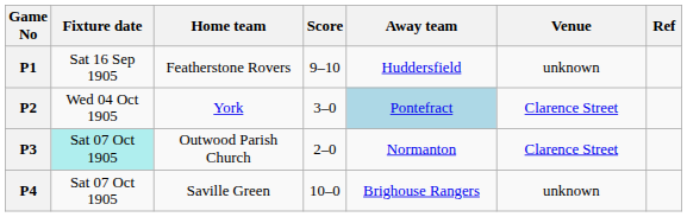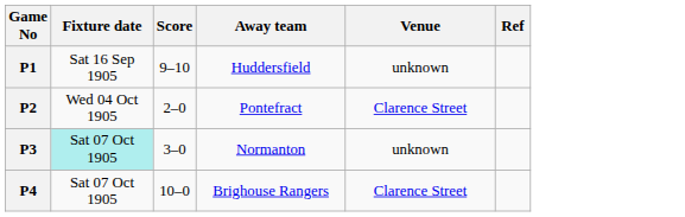- column: Home team | Featherstone Rovers | York | Outwood Parish Church | Saville Green
P2 | Score: 3–0 -> 2–0
P2 | Away team: lightblue background -> no background
P3 | Score: 2–0 -> 3–0
P3 | Venue: Clarence Street -> unknown
P4 | Venue: unknown -> Clarence Street
